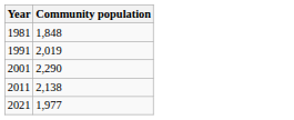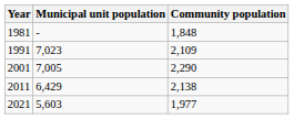+ column: Municipal unit population | - | 7,023 | 7,005 | 6,429 | 5,603
1991 | Community population: 2,019 -> 2,109
